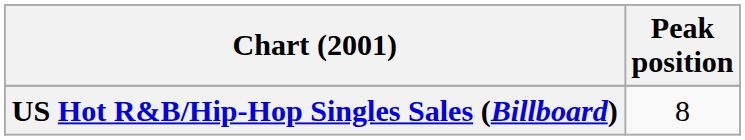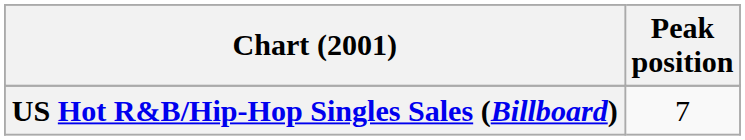US Hot R&B/Hip-Hop Singles Sales (Billboard) | Peak position: 8 -> 7
